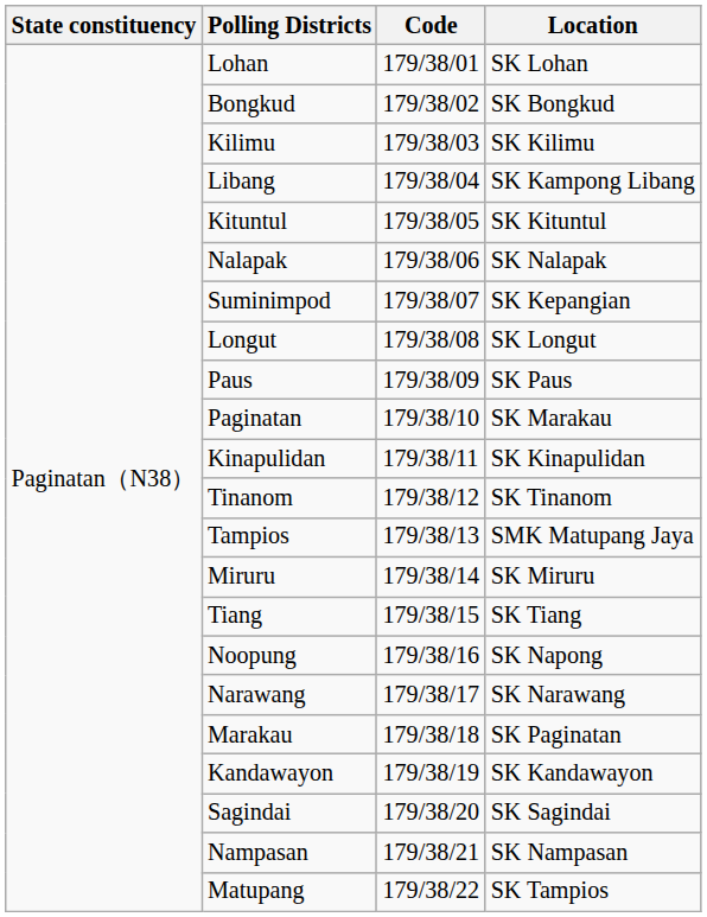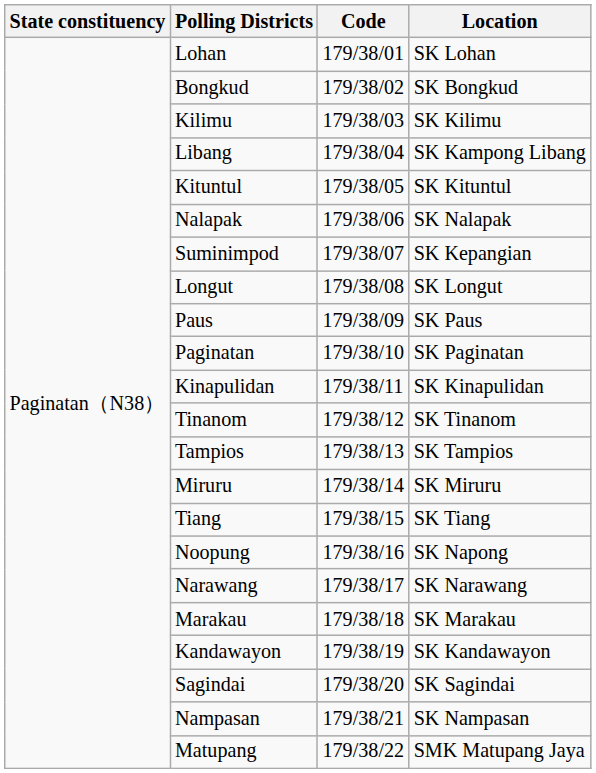Paginatan | Location: SK Marakau -> SK Paginatan
Tampios | Location: SMK Matupang Jaya -> SK Tampios
Marakau | Location: SK Paginatan -> SK Marakau
Matupang | Location: SK Tampios -> SMK Matupang Jaya
